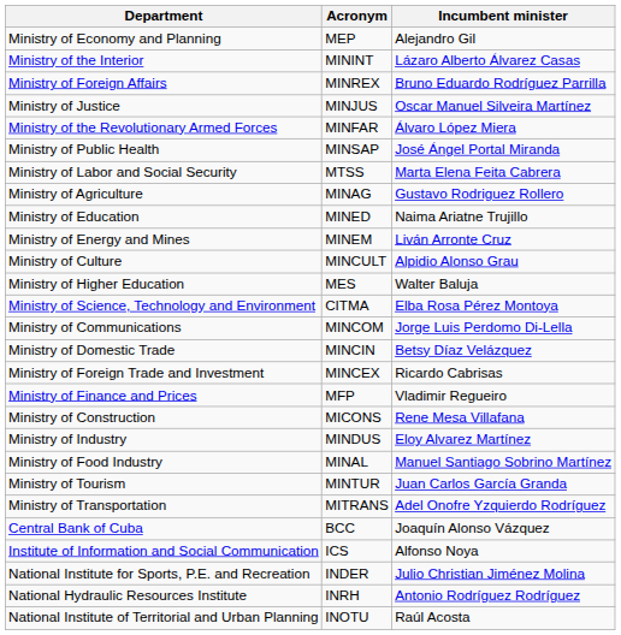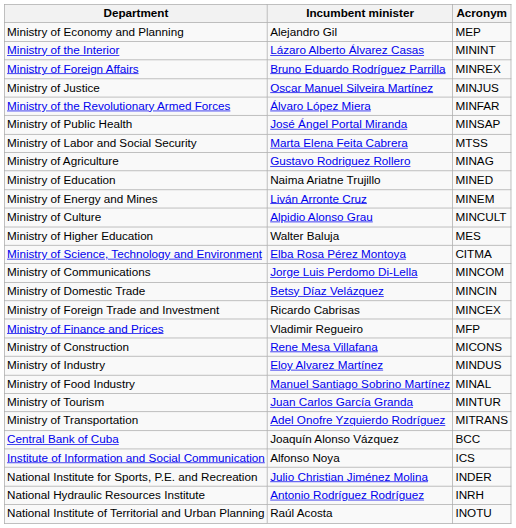columns swapped: Acronym <-> Incumbent minister
